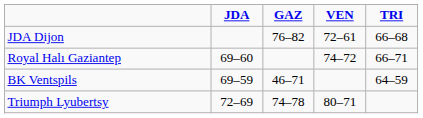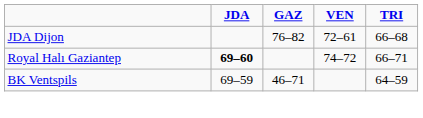Royal Halı Gaziantep | JDA: normal -> bold
- row: Triumph Lyubertsy | 72–69 | 74–78 | 80–71
